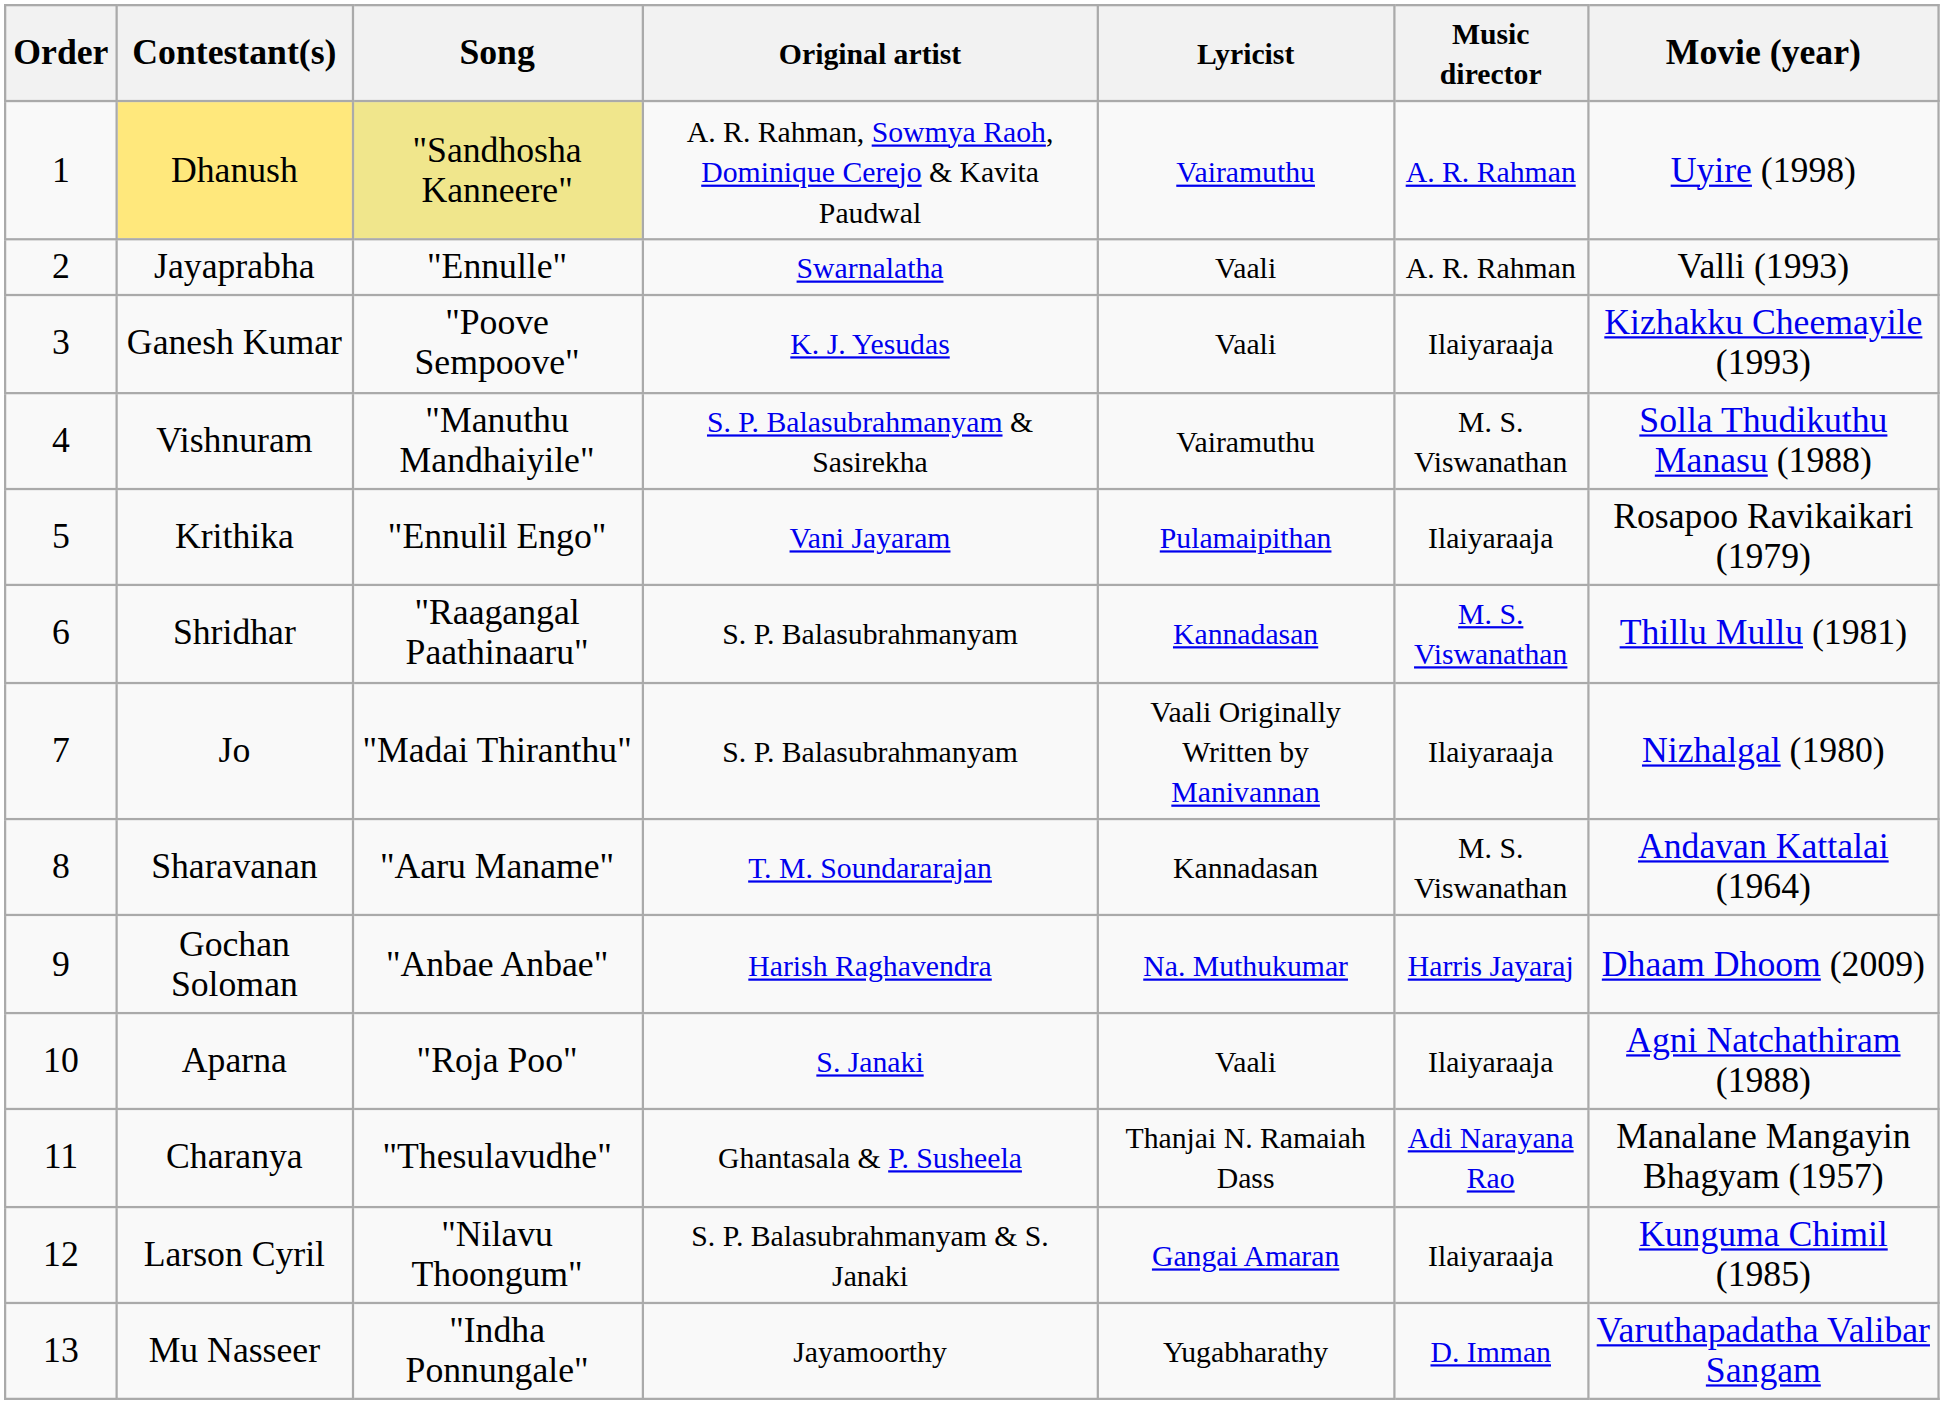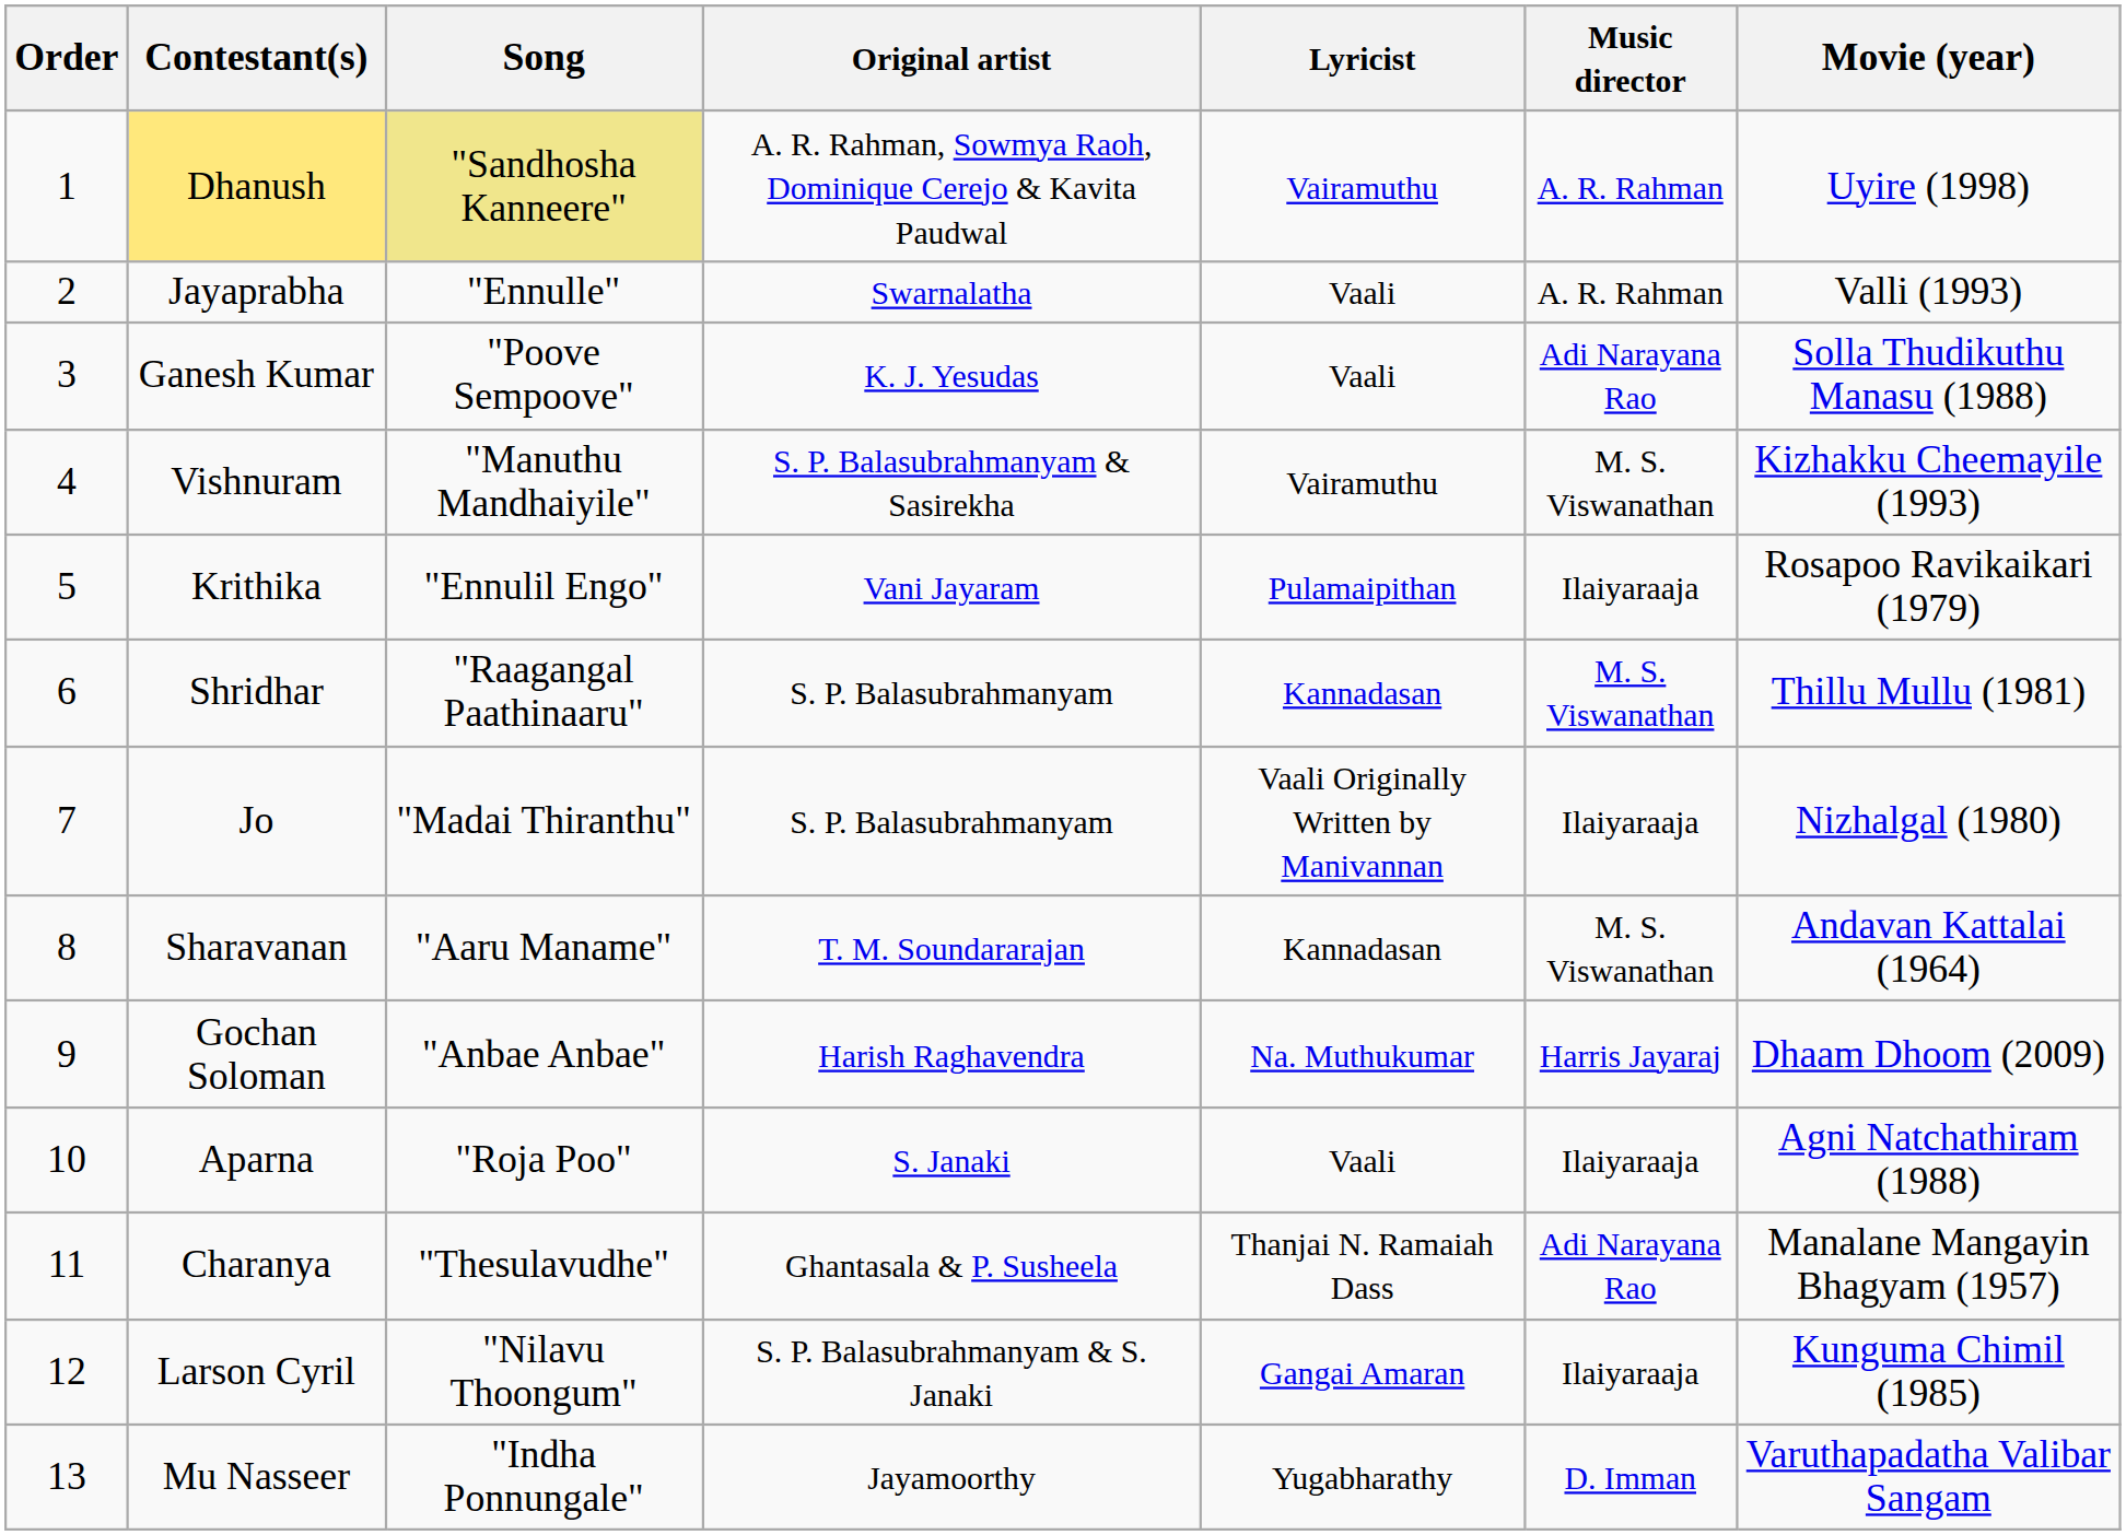Ganesh Kumar | Music director: Ilaiyaraaja -> Adi Narayana Rao
Ganesh Kumar | Movie (year): Kizhakku Cheemayile (1993) -> Solla Thudikuthu Manasu (1988)
Vishnuram | Movie (year): Solla Thudikuthu Manasu (1988) -> Kizhakku Cheemayile (1993)
